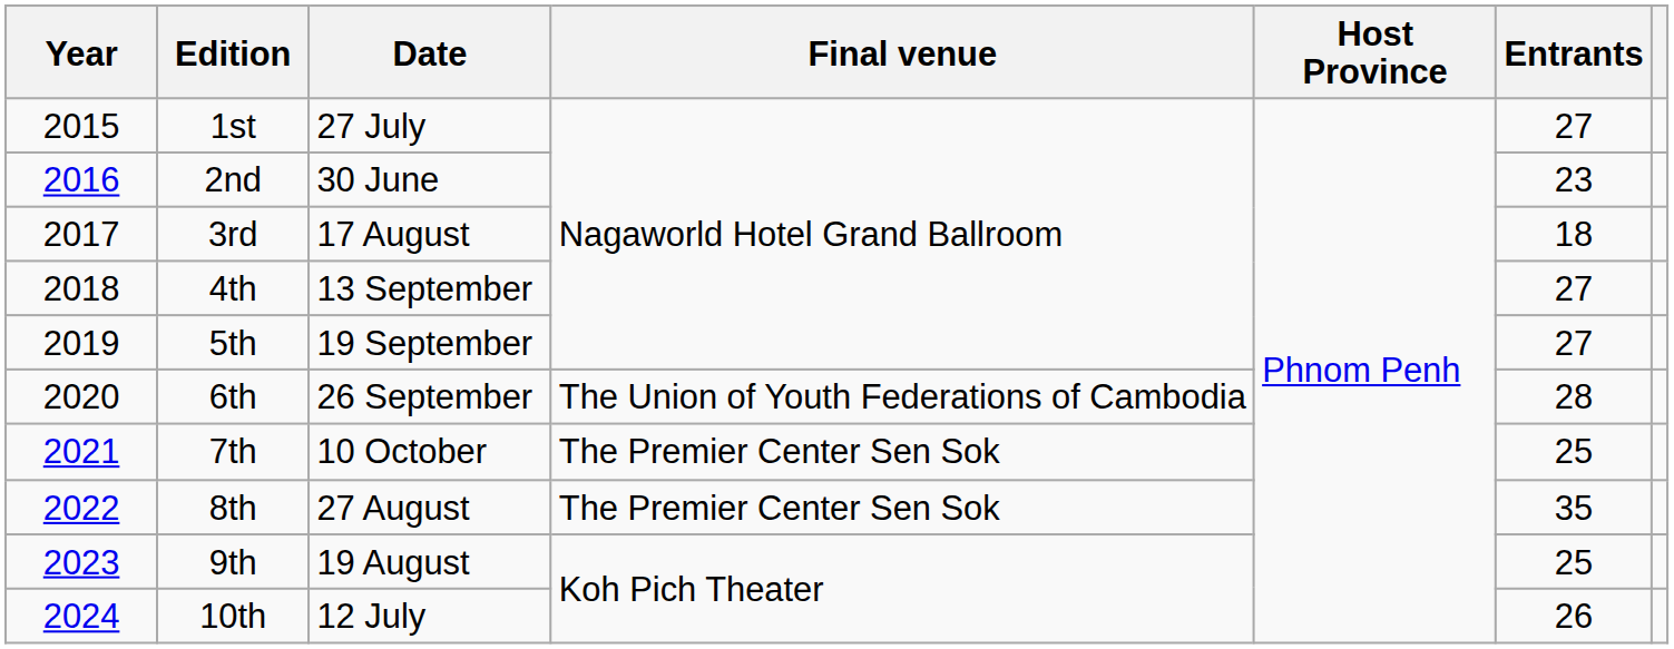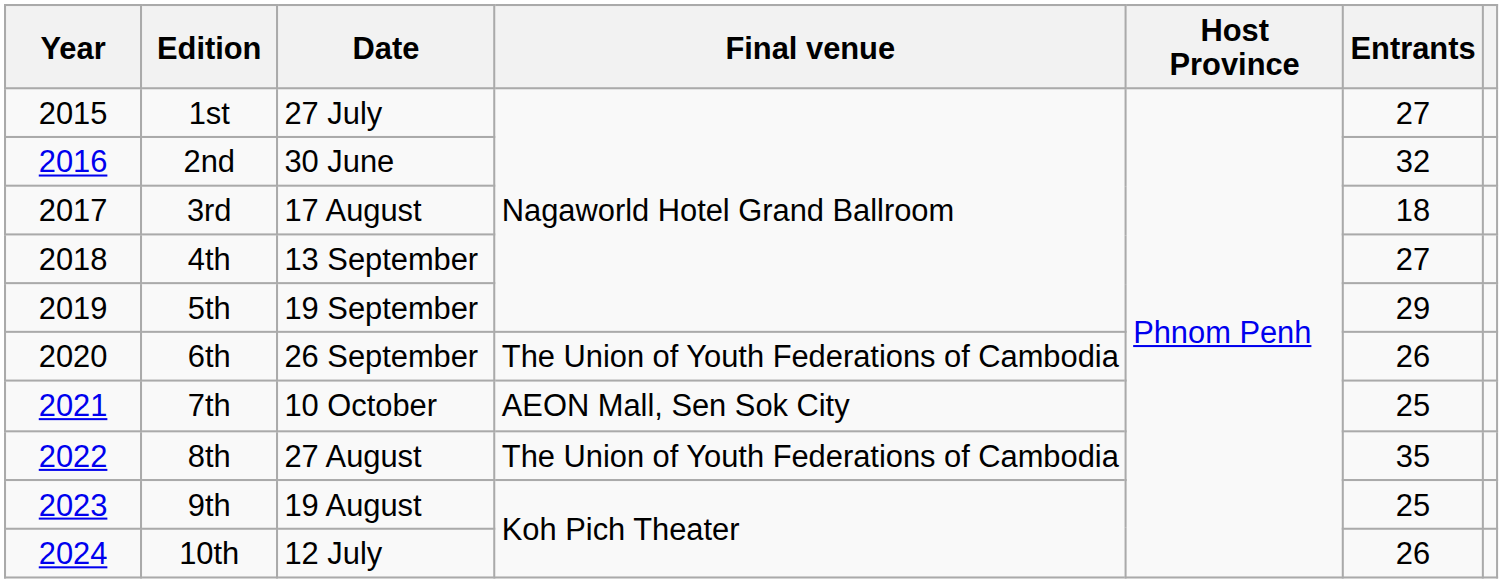2nd | Entrants: 23 -> 32
5th | Entrants: 27 -> 29
6th | Entrants: 28 -> 26
7th | Final venue: The Premier Center Sen Sok -> AEON Mall, Sen Sok City
8th | Final venue: The Premier Center Sen Sok -> The Union of Youth Federations of Cambodia
